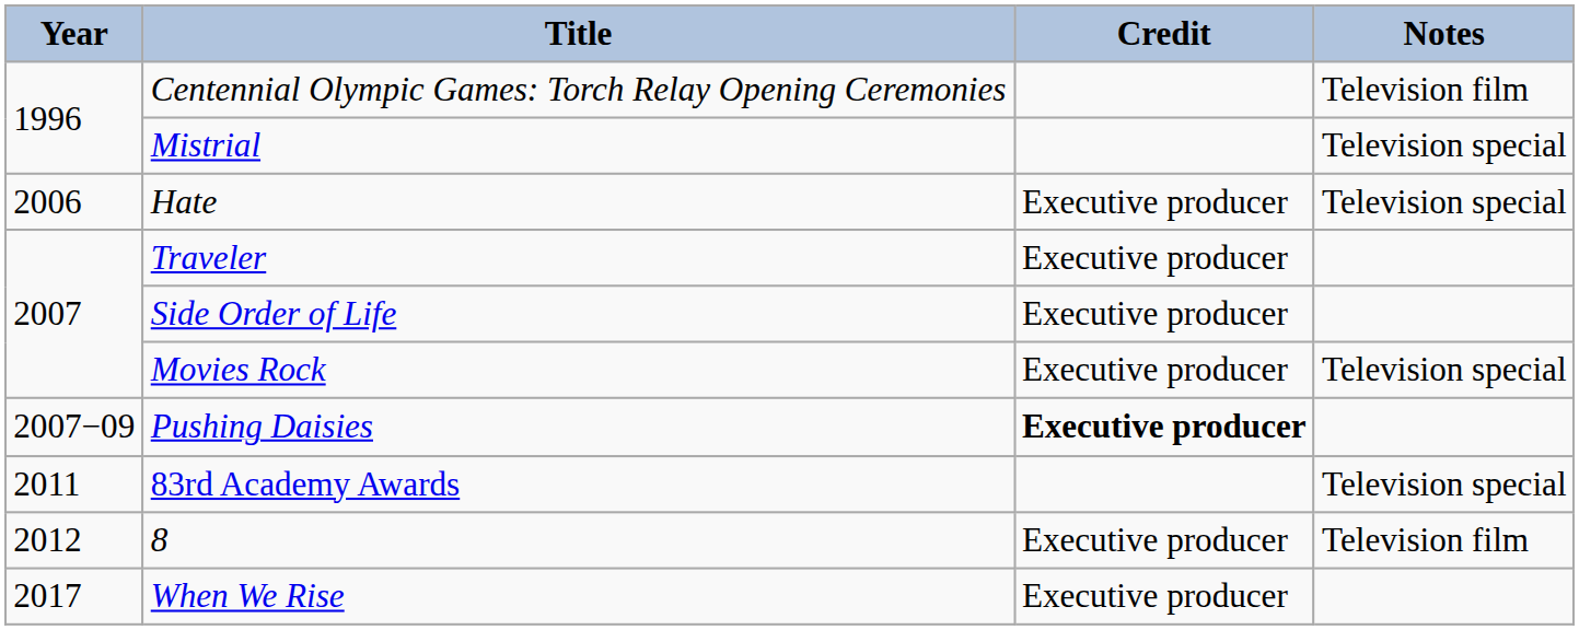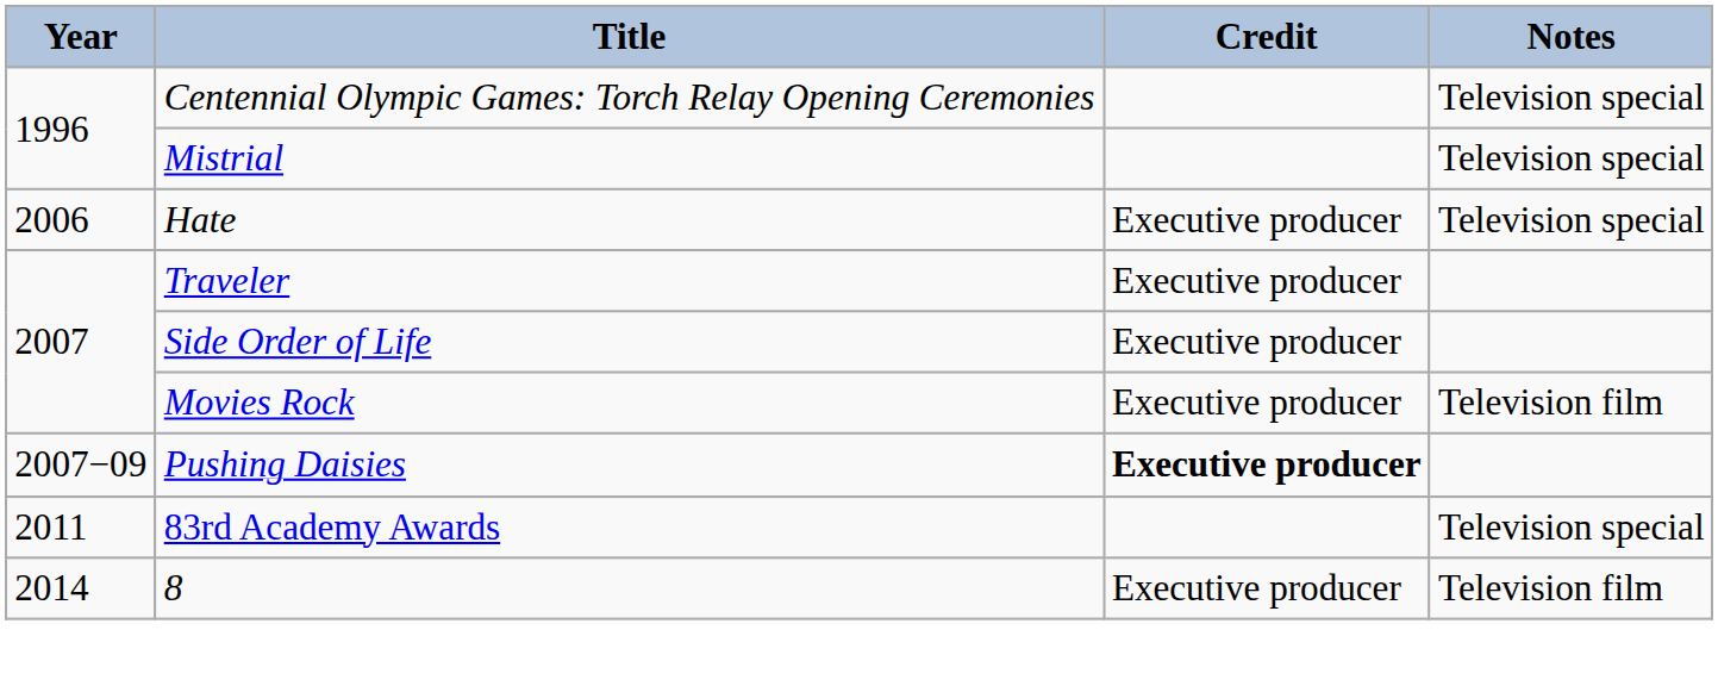Centennial Olympic Games: Torch Relay Opening Ceremonies | Notes: Television film -> Television special
Movies Rock | Notes: Television special -> Television film
8 | Year: 2012 -> 2014
- row: 2017 | When We Rise | Executive producer
